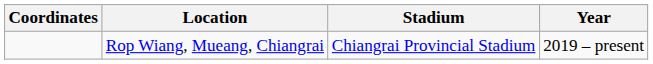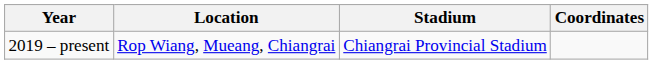columns swapped: Coordinates <-> Year
